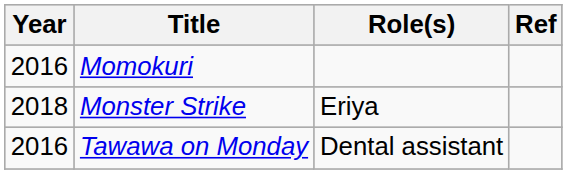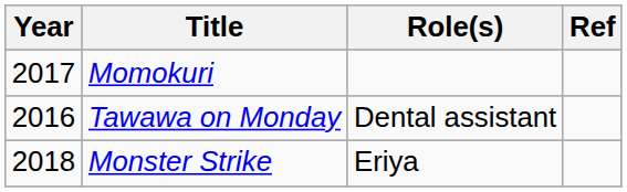Momokuri | Year: 2016 -> 2017
rows swapped: Tawawa on Monday <-> Monster Strike
